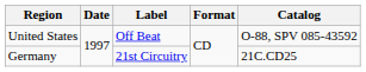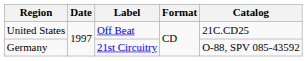United States | Catalog: O-88, SPV 085-43592 -> 21C.CD25
Germany | Catalog: 21C.CD25 -> O-88, SPV 085-43592
